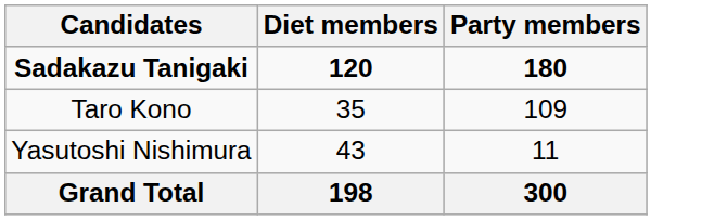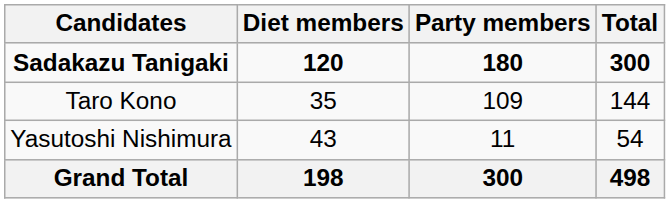+ column: Total | 300 | 144 | 54 | 498
